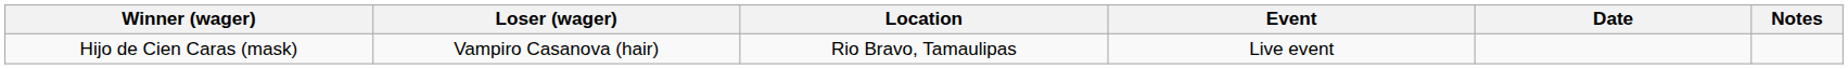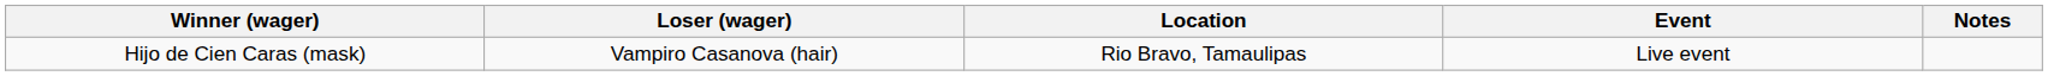- column: Date
